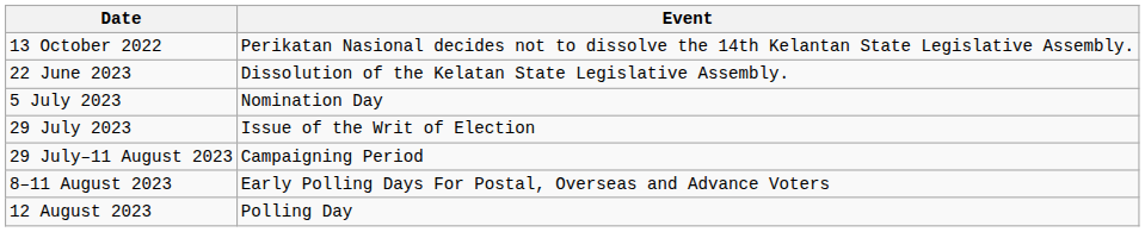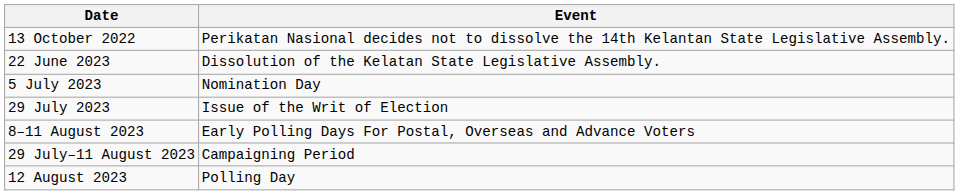rows swapped: 29 July–11 August 2023 <-> 8–11 August 2023
